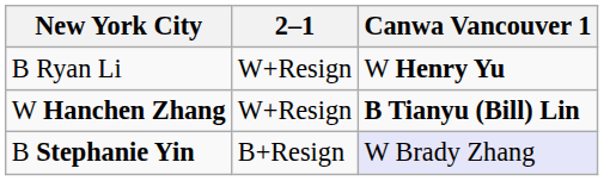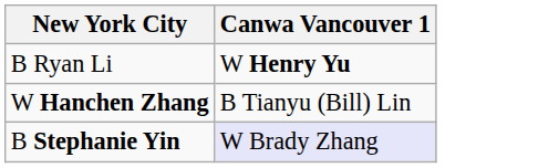- column: 2–1 | W+Resign | W+Resign | B+Resign
W Hanchen Zhang | Canwa Vancouver 1: bold -> normal
